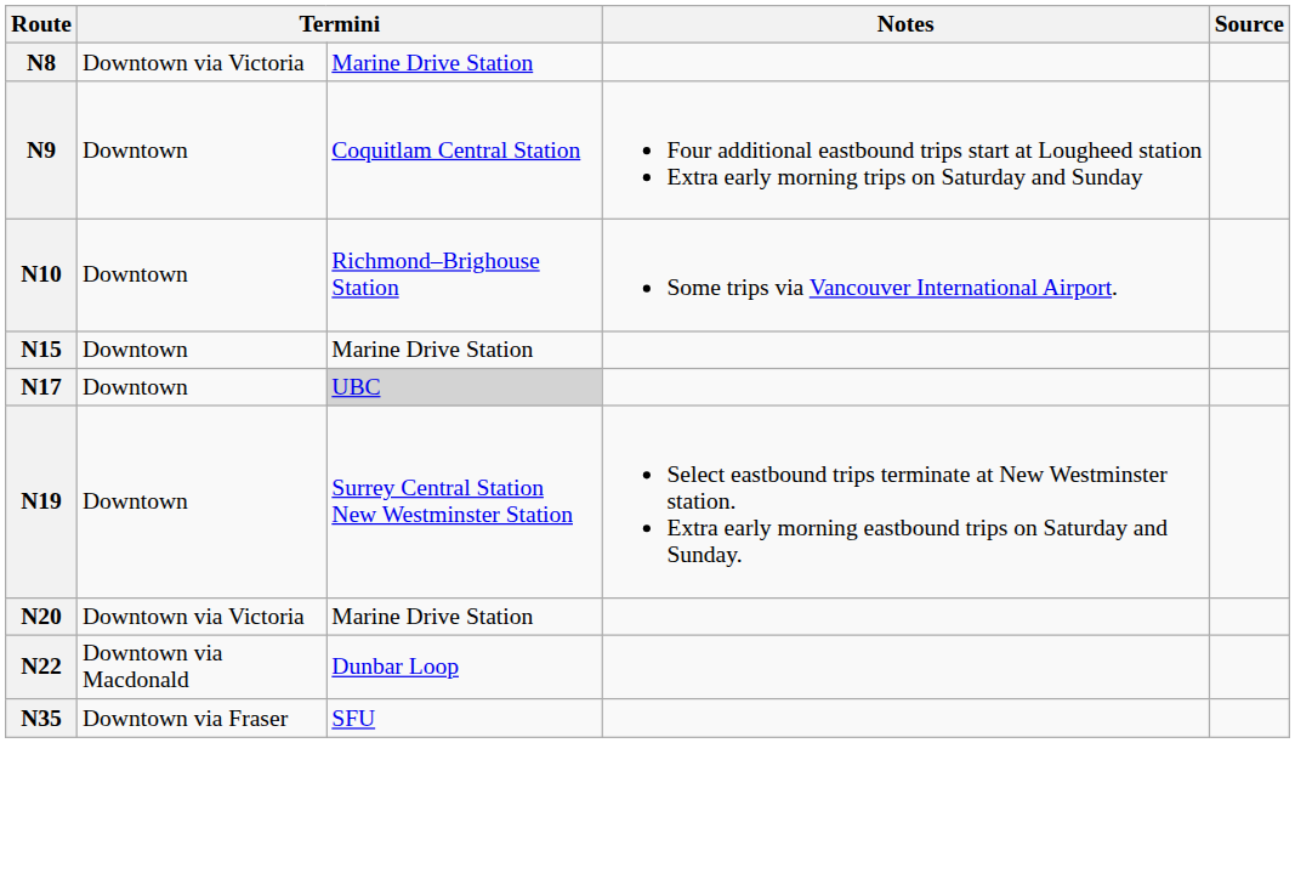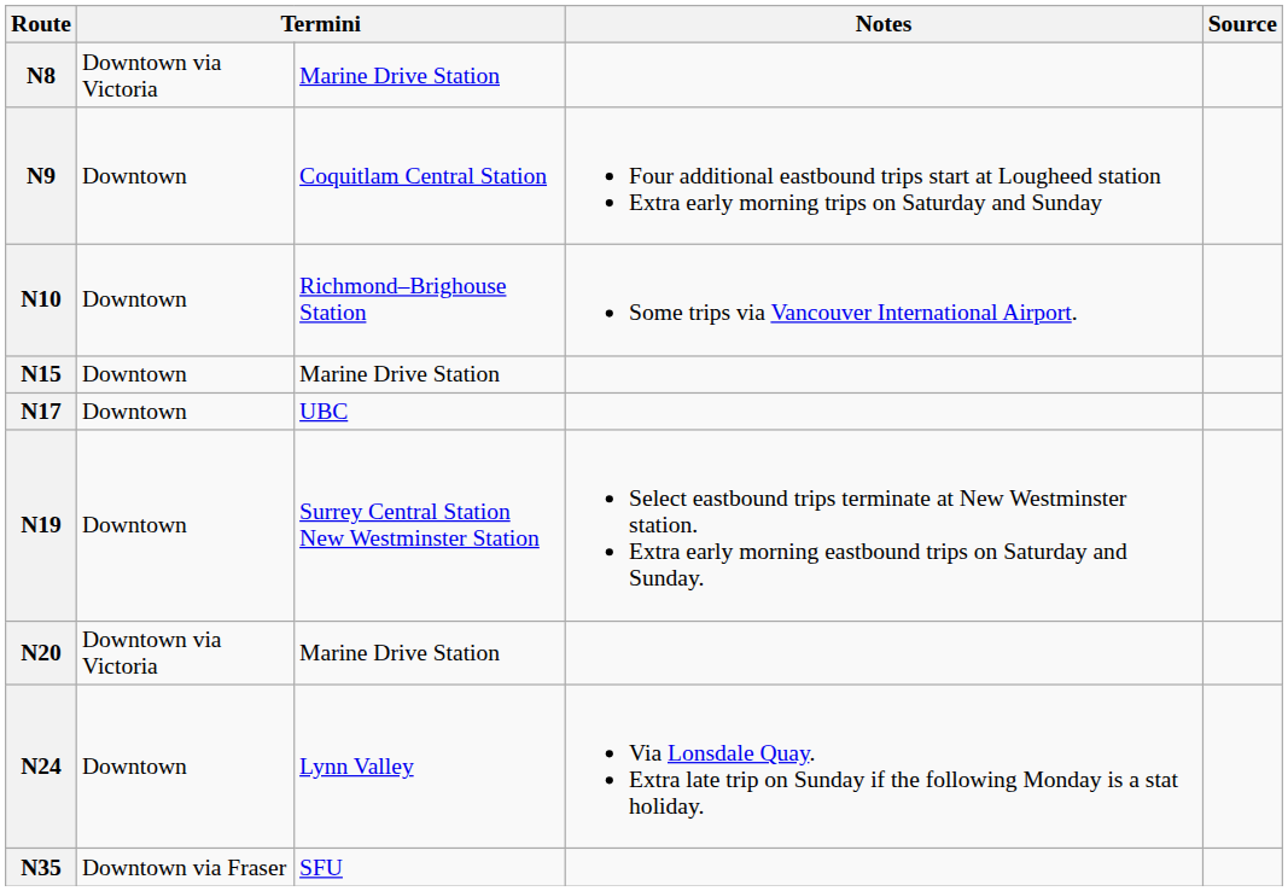N17 | column 3: lightgrey background -> no background
- row: N22 | Downtown via Macdonald | Dunbar Loop
+ row: N24 | Downtown | Lynn Valley | Via Lonsdale Quay. Extra late trip on Sunday if the following Monday is a stat holiday.
